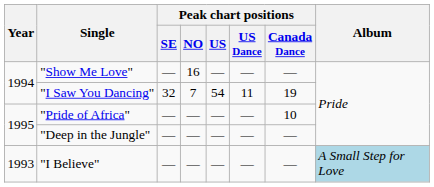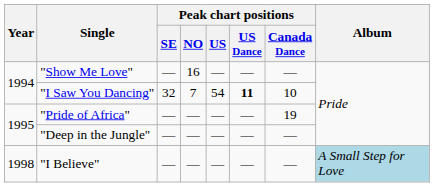"I Saw You Dancing" | Peak chart positions / US Dance: normal -> bold
"I Saw You Dancing" | Peak chart positions / Canada Dance: 19 -> 10
"Pride of Africa" | Peak chart positions / Canada Dance: 10 -> 19
"I Believe" | Year: 1993 -> 1998
